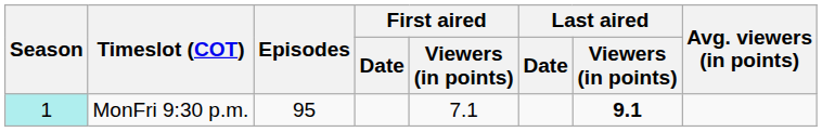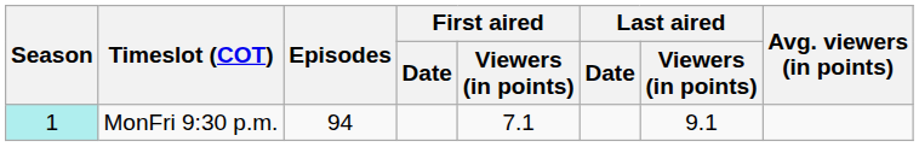MonFri 9:30 p.m. | Episodes: 95 -> 94
MonFri 9:30 p.m. | Last aired / Viewers (in points): bold -> normal
